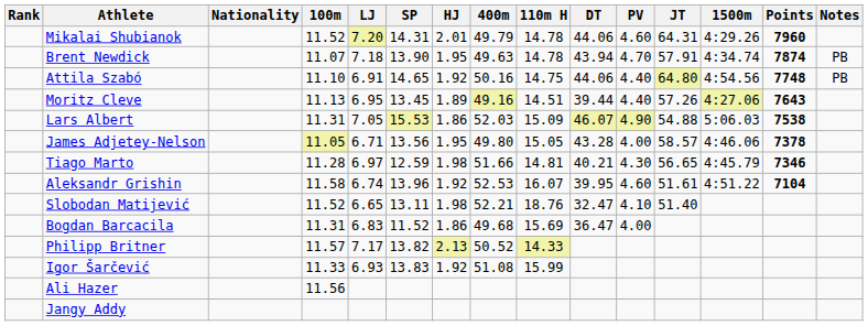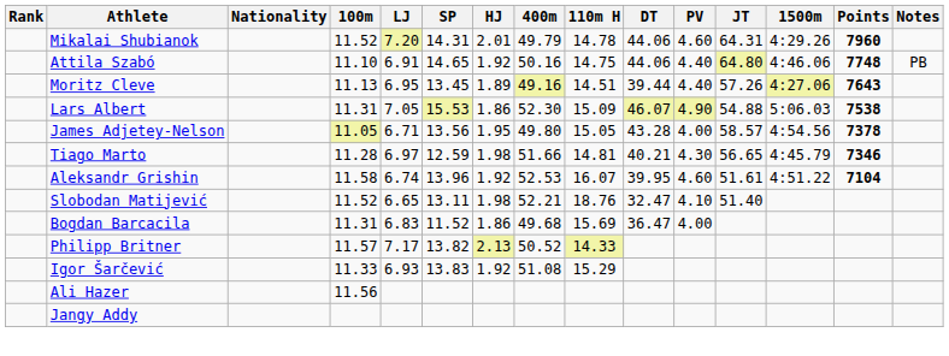- row: Brent Newdick | 11.07 | 7.18 | 13.90 | 1.95 | 49.63 | 14.78 | 43.94 | 4.70 | 57.91 | 4:34.74 | 7874 | PB
Attila Szabó | 1500m: 4:54.56 -> 4:46.06
Lars Albert | 400m: 52.03 -> 52.30
James Adjetey-Nelson | 1500m: 4:46.06 -> 4:54.56
Igor Šarčević | 110m H: 15.99 -> 15.29
